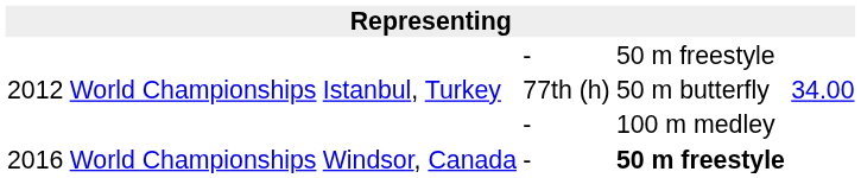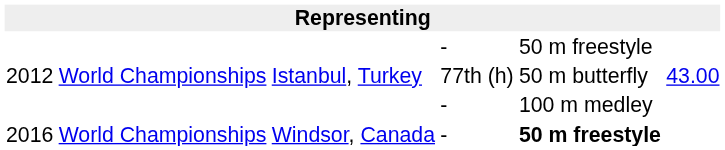2012 / 77th (h) | column 6: 34.00 -> 43.00
